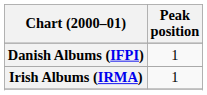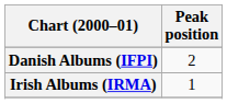Danish Albums (IFPI) | Peak position: 1 -> 2
